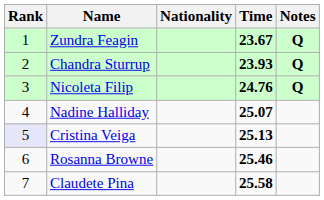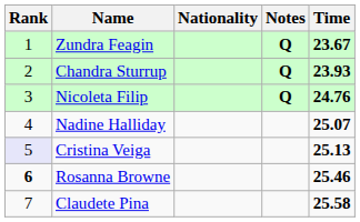columns swapped: Time <-> Notes
Rosanna Browne | Rank: normal -> bold
